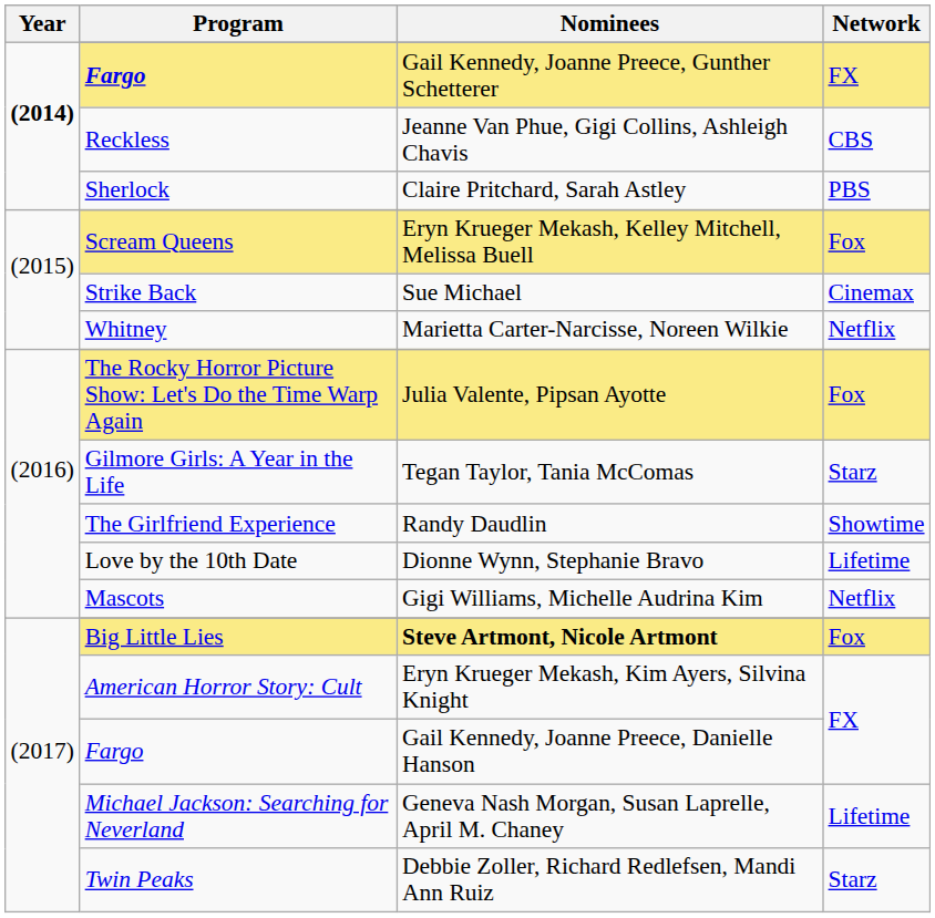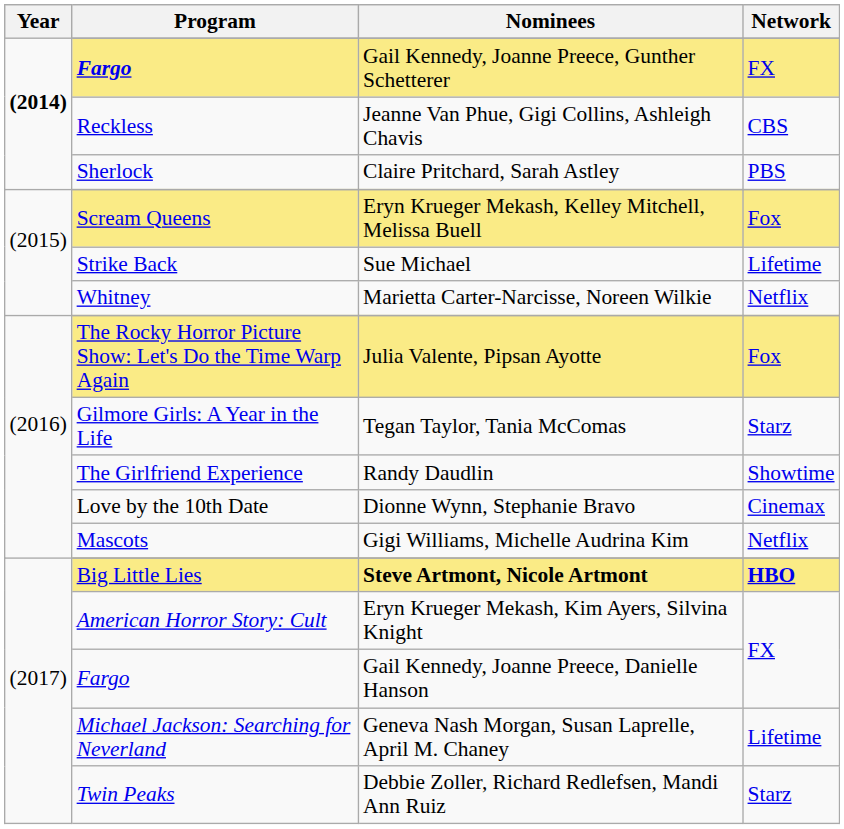Sue Michael | Network: Cinemax -> Lifetime
Dionne Wynn, Stephanie Bravo | Network: Lifetime -> Cinemax
Steve Artmont, Nicole Artmont | Network: Fox -> HBO
